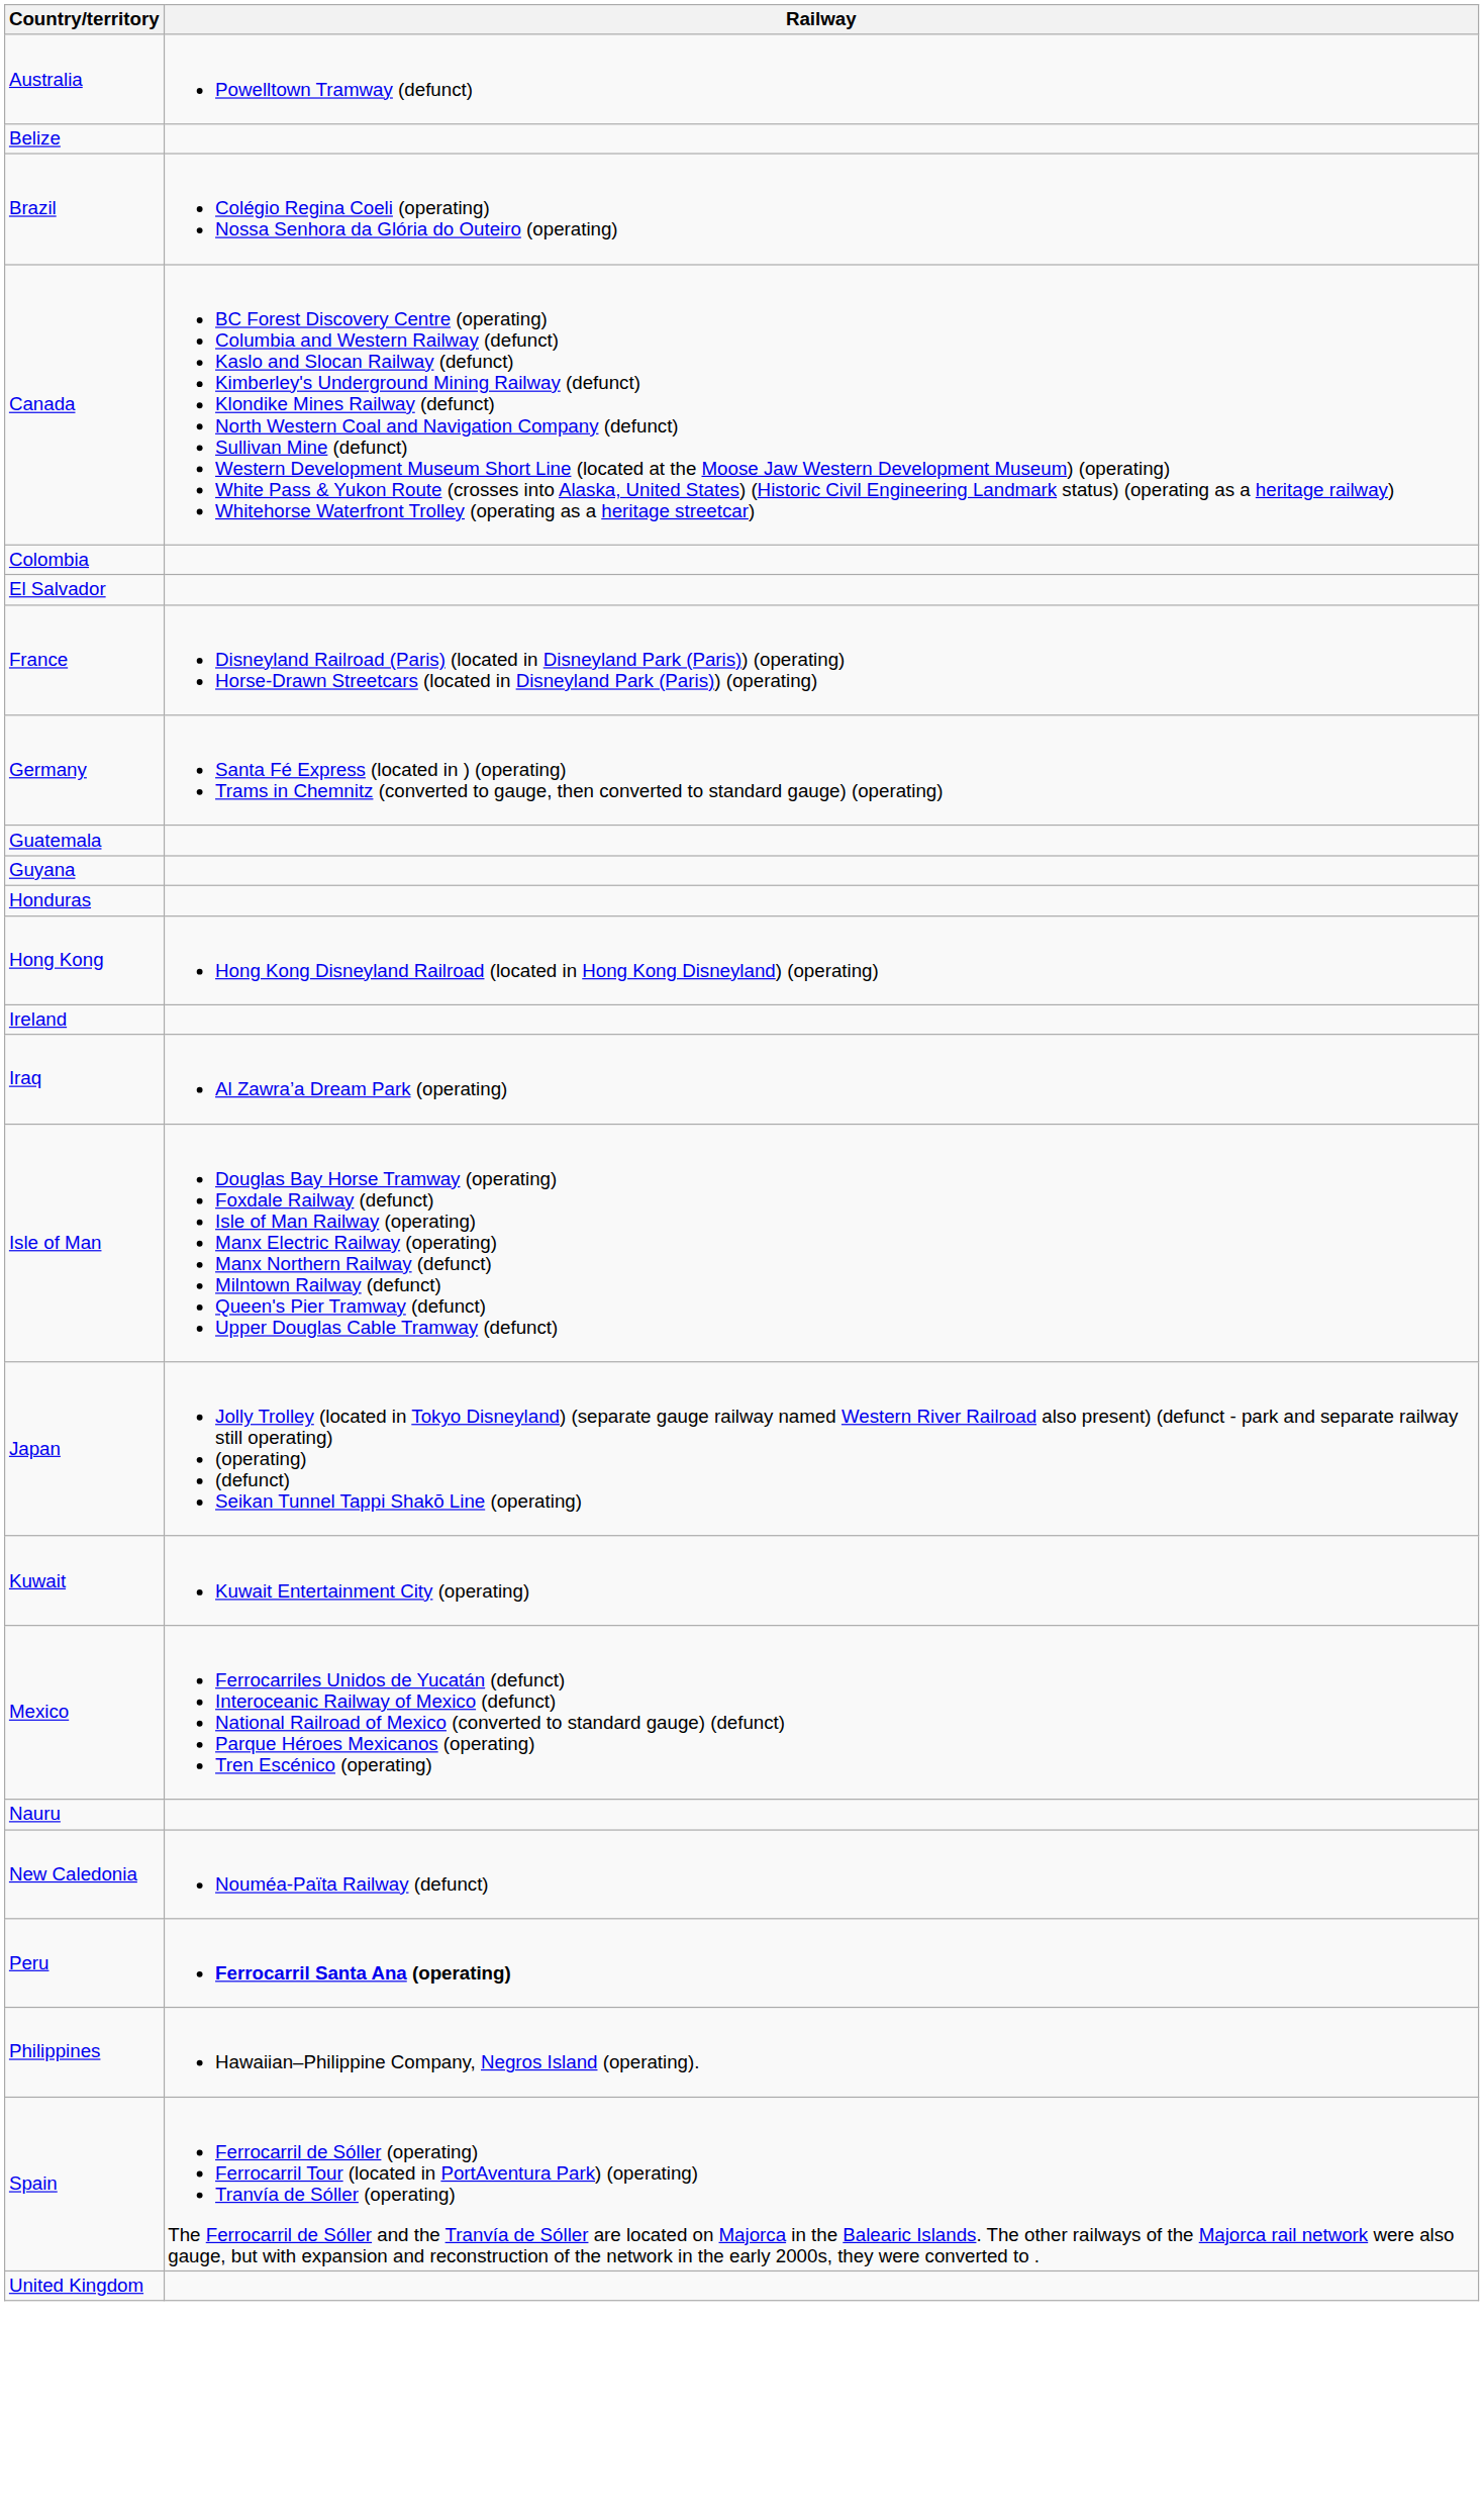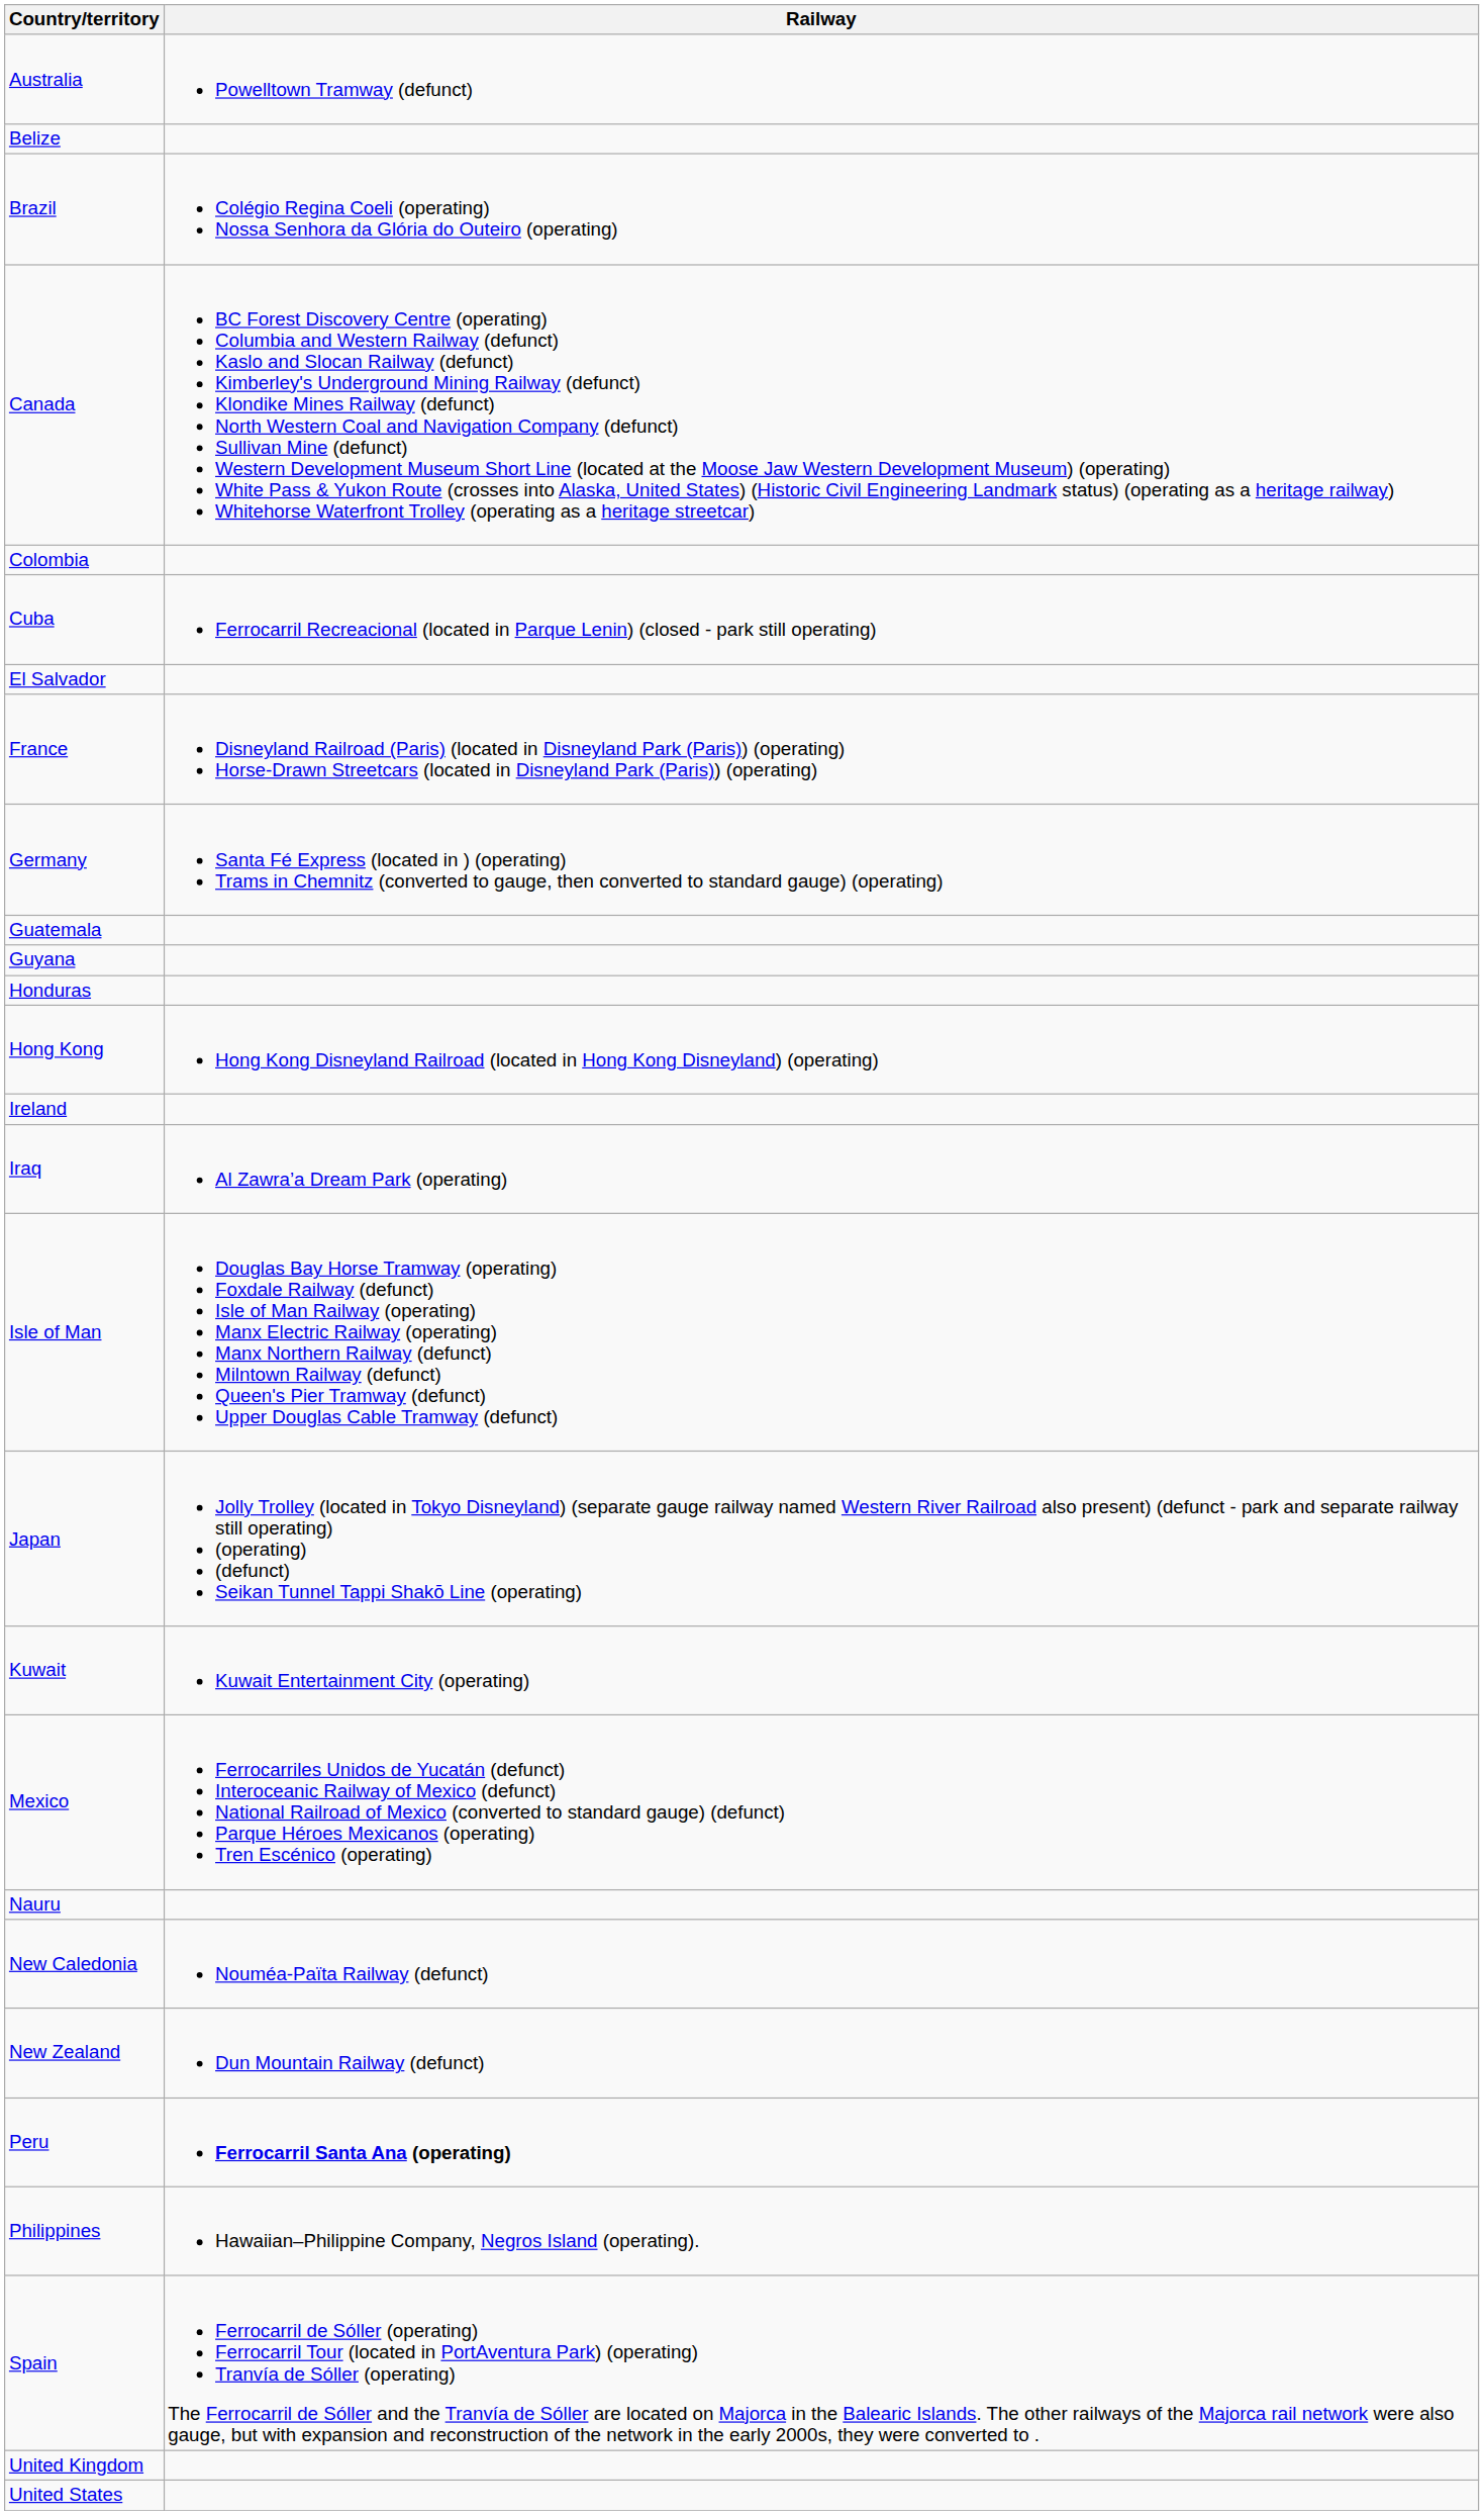+ row: Cuba | Ferrocarril Recreacional (located in Parque Lenin) (closed - park still operating)
+ row: New Zealand | Dun Mountain Railway (defunct)
+ row: United States
